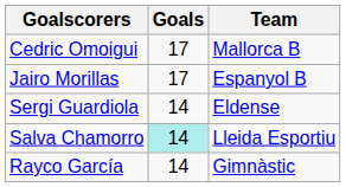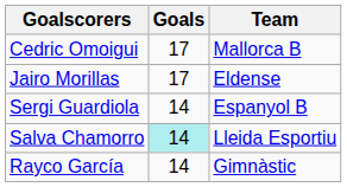Jairo Morillas | Team: Espanyol B -> Eldense
Sergi Guardiola | Team: Eldense -> Espanyol B
